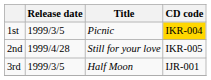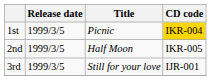2nd | Release date: 1999/4/28 -> 1999/3/5
2nd | Title: Still for your love -> Half Moon
3rd | Title: Half Moon -> Still for your love
